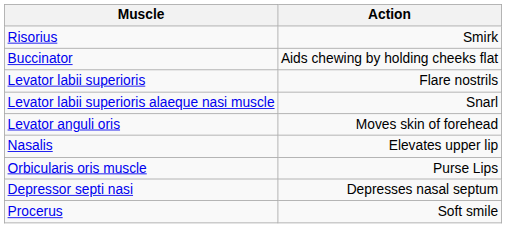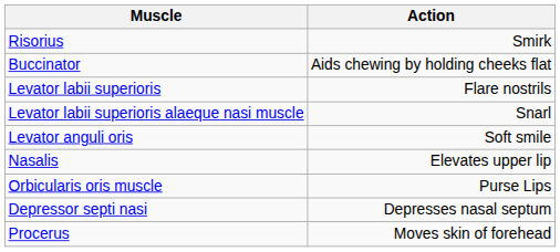Levator anguli oris | Action: Moves skin of forehead -> Soft smile
Procerus | Action: Soft smile -> Moves skin of forehead
